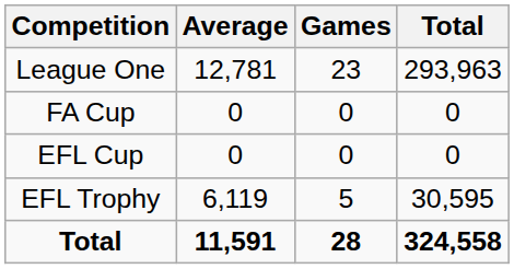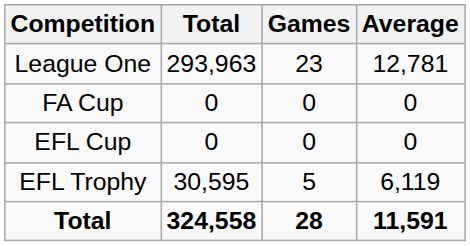columns swapped: Total <-> Average
